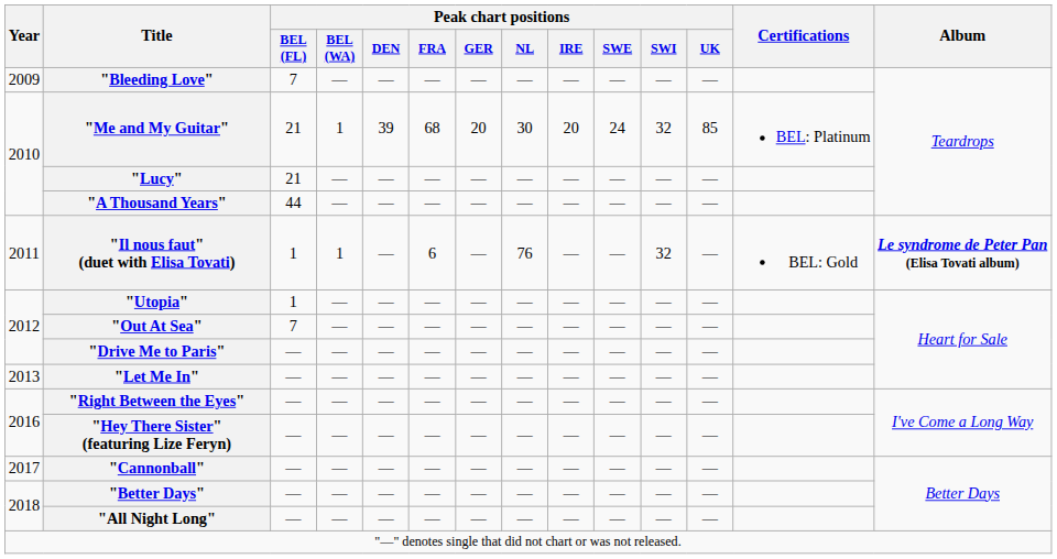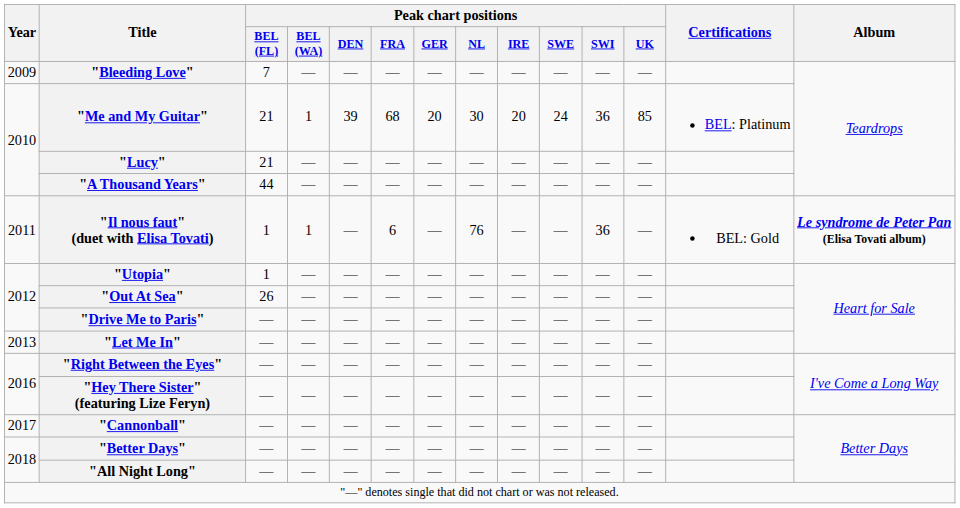"Me and My Guitar" | Peak chart positions / SWI: 32 -> 36
"Il nous faut" (duet with Elisa Tovati) | Peak chart positions / SWI: 32 -> 36
"Out At Sea" | Peak chart positions / BEL (FL): 7 -> 26
